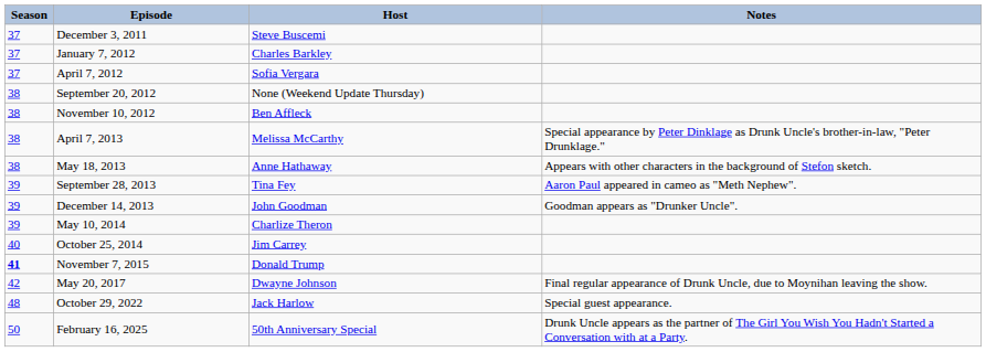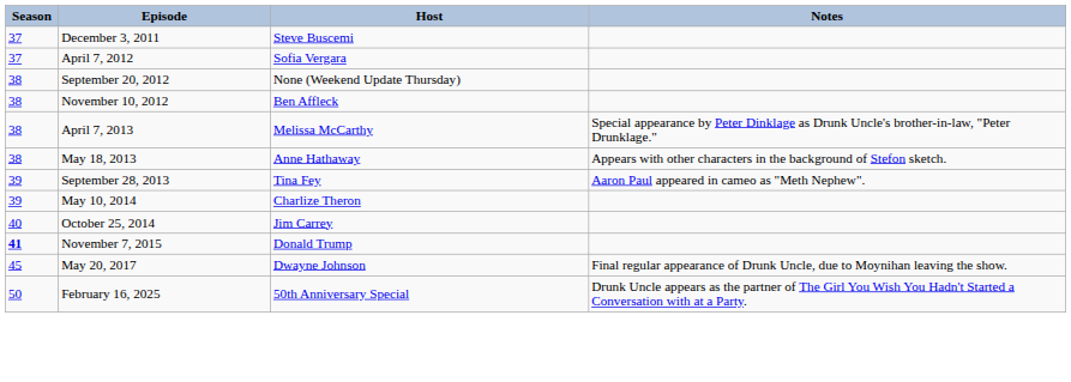- row: 37 | January 7, 2012 | Charles Barkley
- row: 39 | December 14, 2013 | John Goodman | Goodman appears as "Drunker Uncle".
May 20, 2017 | Season: 42 -> 45
- row: 48 | October 29, 2022 | Jack Harlow | Special guest appearance.
